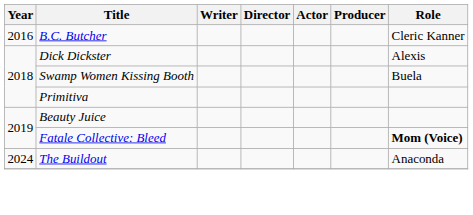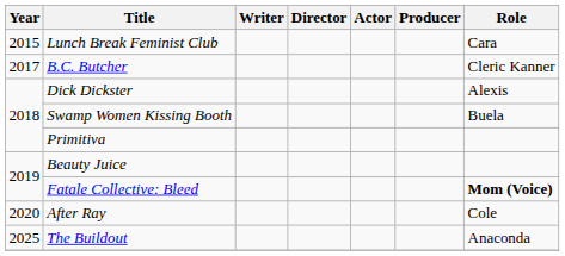+ row: 2015 | Lunch Break Feminist Club | Cara
B.C. Butcher | Year: 2016 -> 2017
+ row: 2020 | After Ray | Cole
The Buildout | Year: 2024 -> 2025
